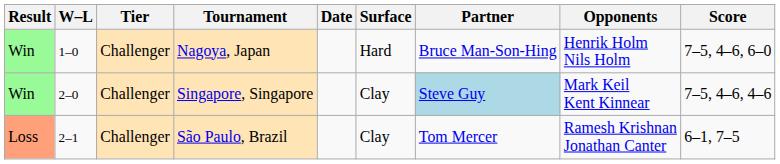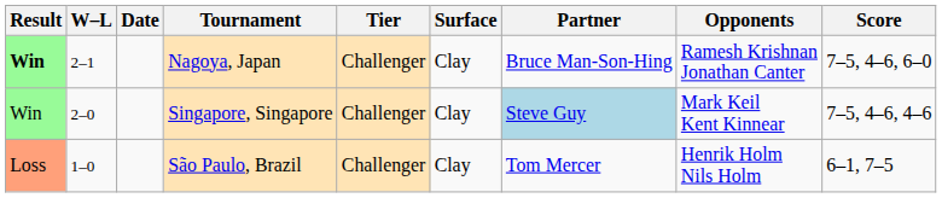columns swapped: Date <-> Tier
Nagoya, Japan | Result: normal -> bold
Nagoya, Japan | W–L: 1–0 -> 2–1
Nagoya, Japan | Surface: Hard -> Clay
Nagoya, Japan | Opponents: Henrik Holm Nils Holm -> Ramesh Krishnan Jonathan Canter
São Paulo, Brazil | W–L: 2–1 -> 1–0
São Paulo, Brazil | Opponents: Ramesh Krishnan Jonathan Canter -> Henrik Holm Nils Holm
